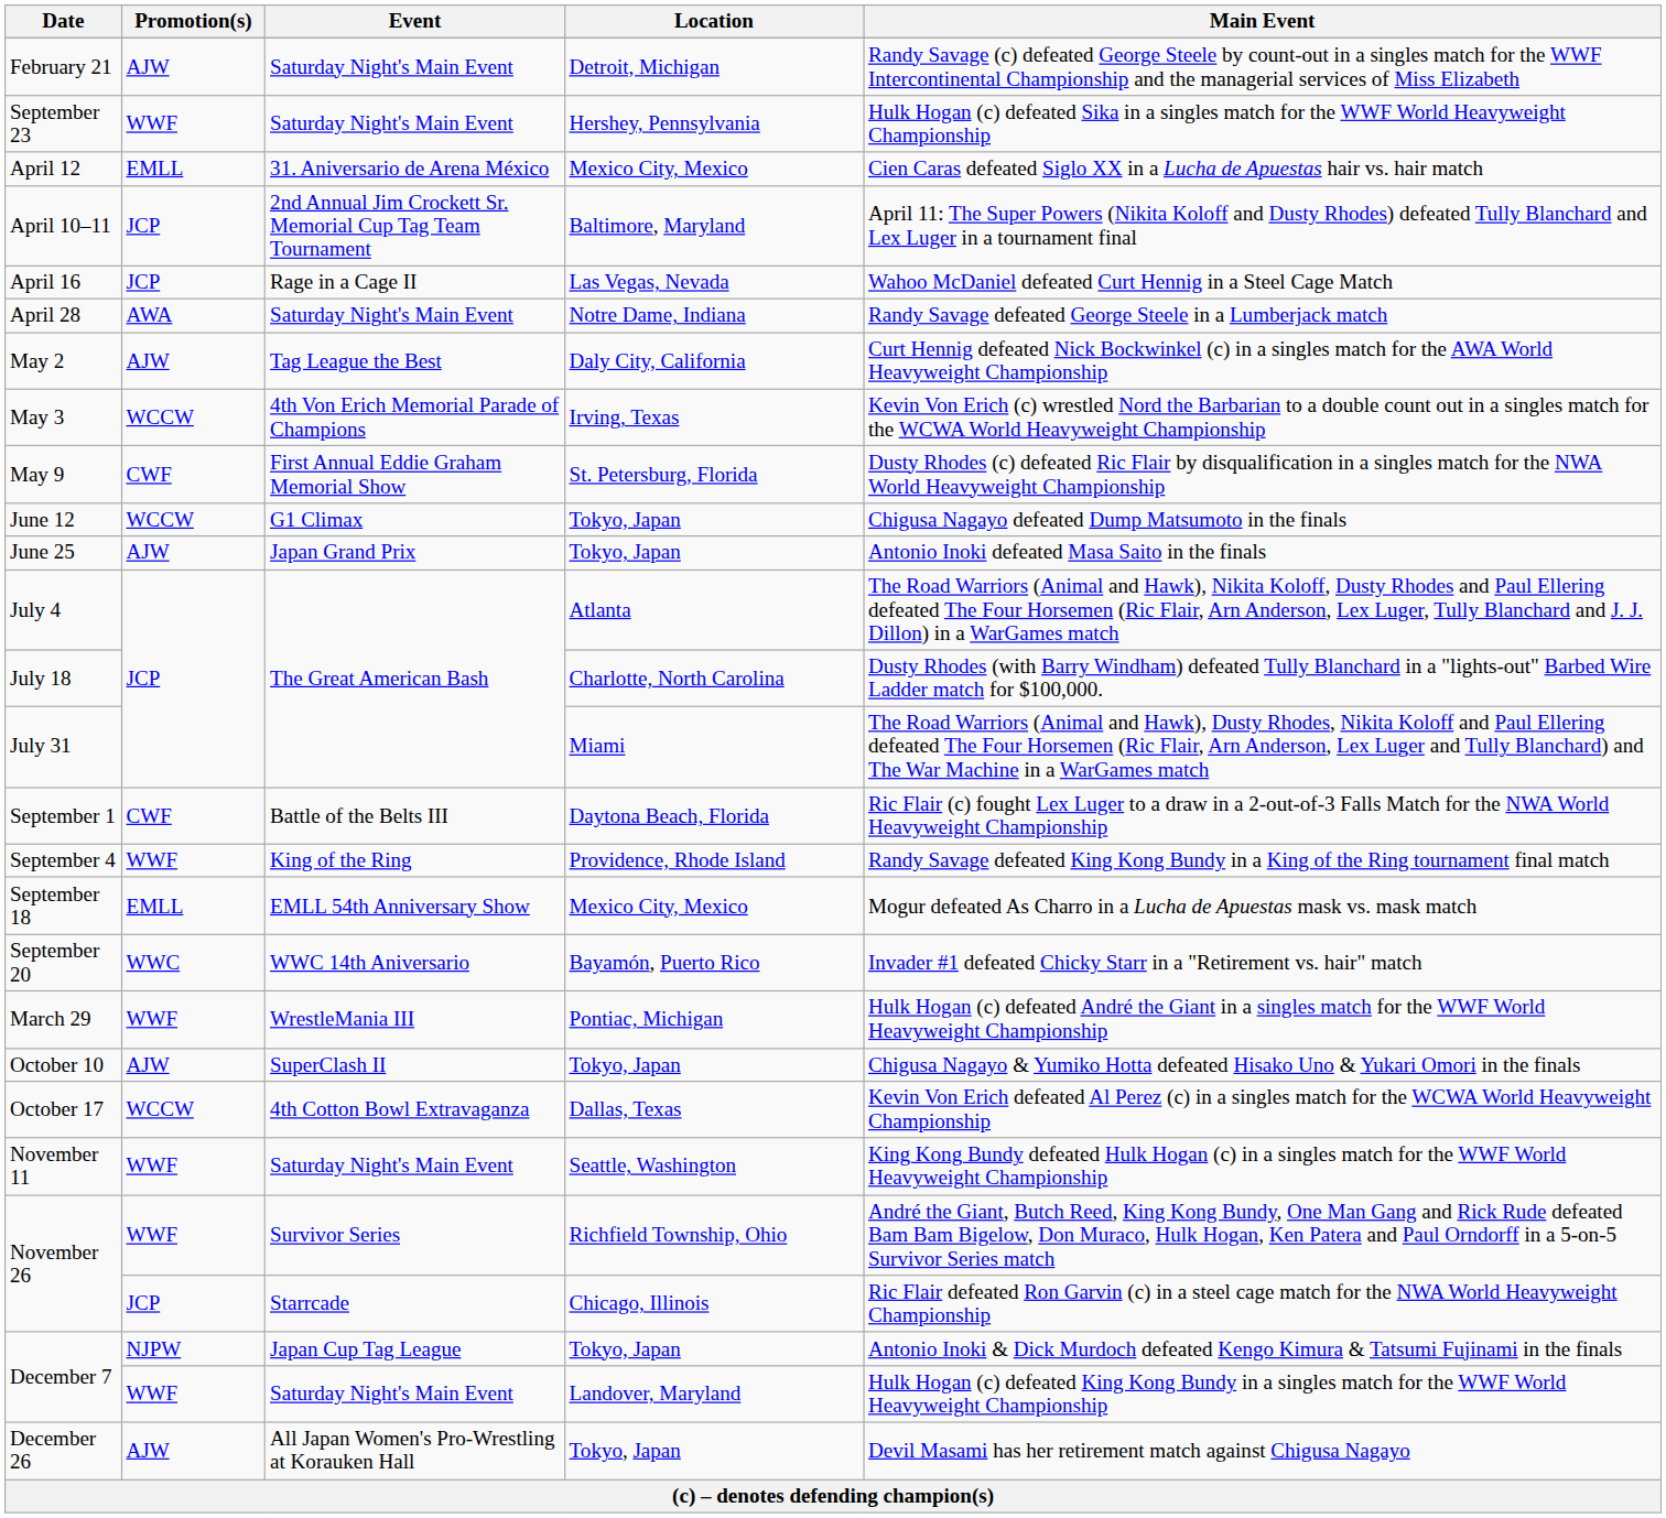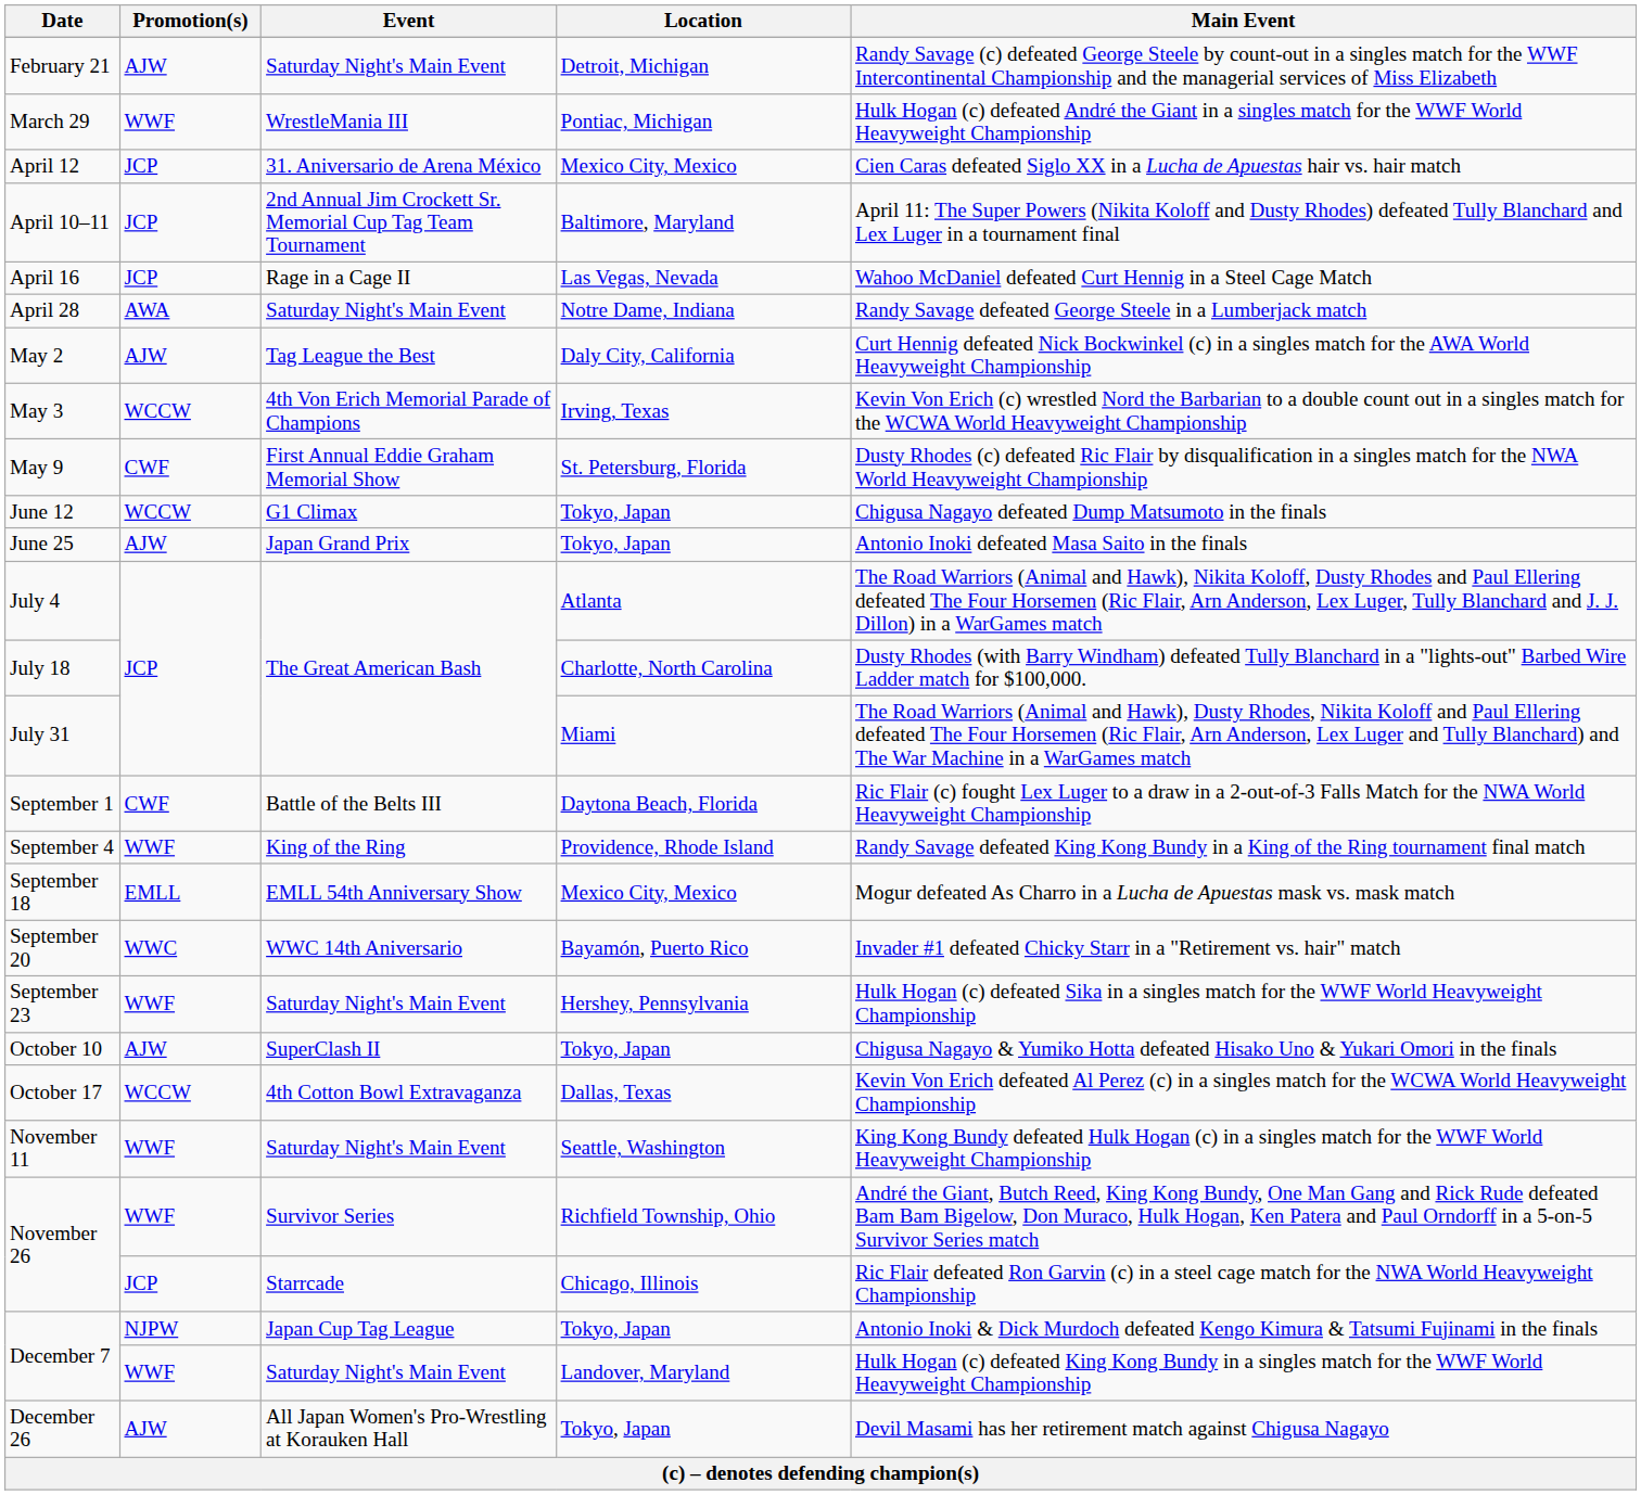rows swapped: March 29 <-> September 23
April 12 | Promotion(s): EMLL -> JCP
